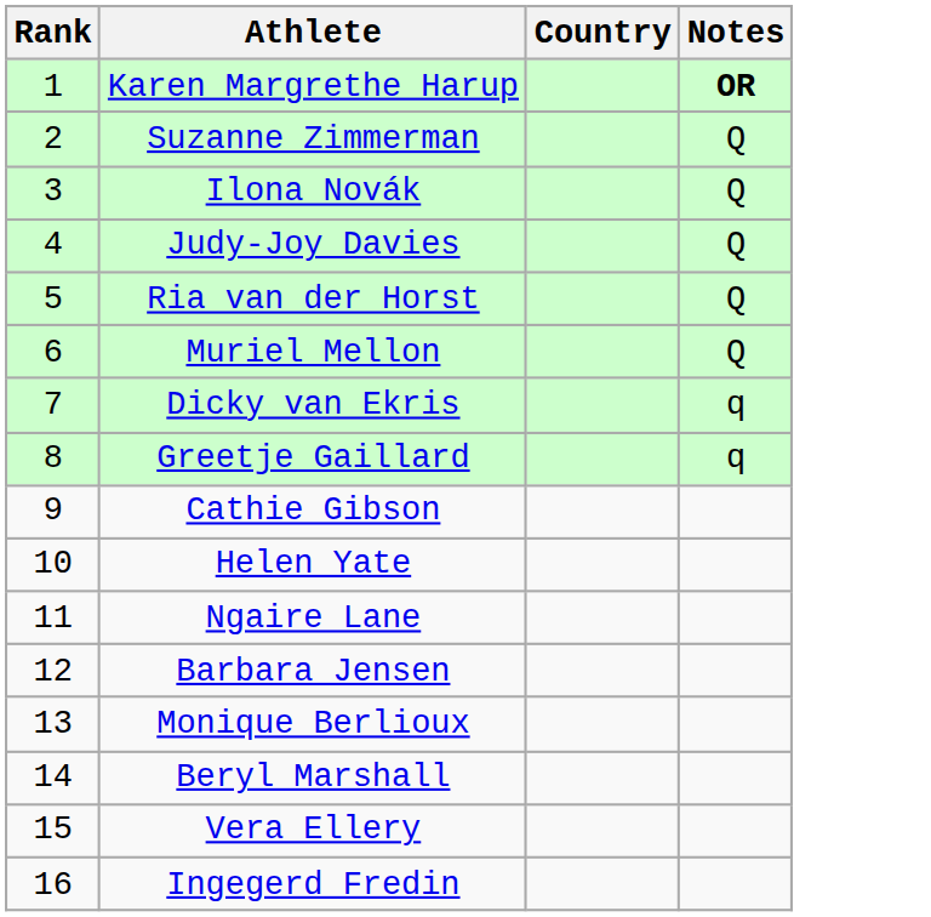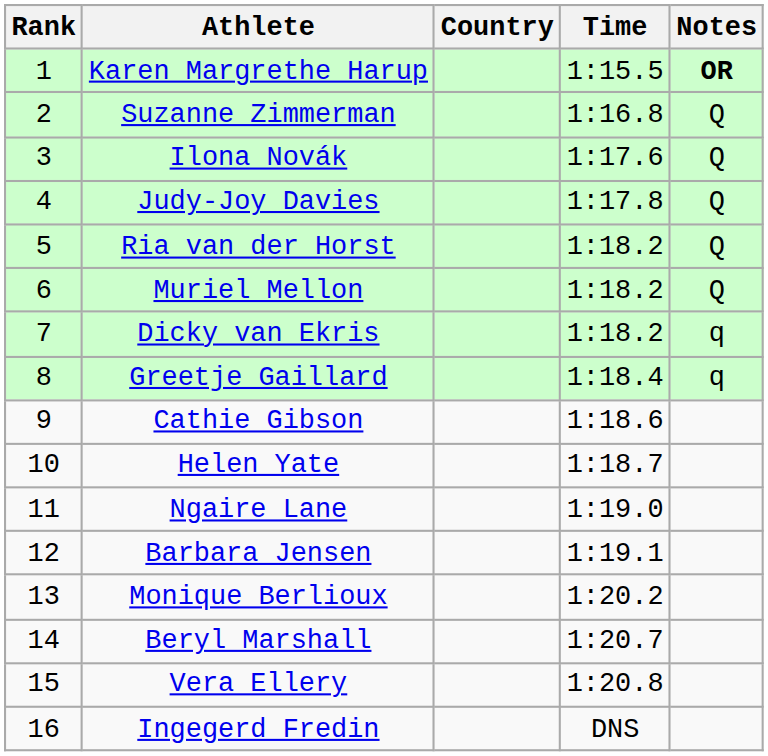+ column: Time | 1:15.5 | 1:16.8 | 1:17.6 | 1:17.8 | 1:18.2 | 1:18.2 | 1:18.2 | 1:18.4 | 1:18.6 | 1:18.7 | 1:19.0 | 1:19.1 | 1:20.2 | 1:20.7 | 1:20.8 | DNS
